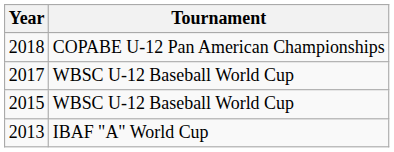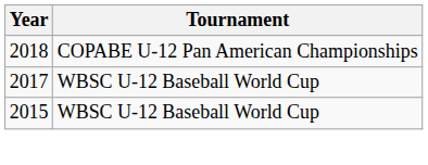- row: 2013 | IBAF "A" World Cup
